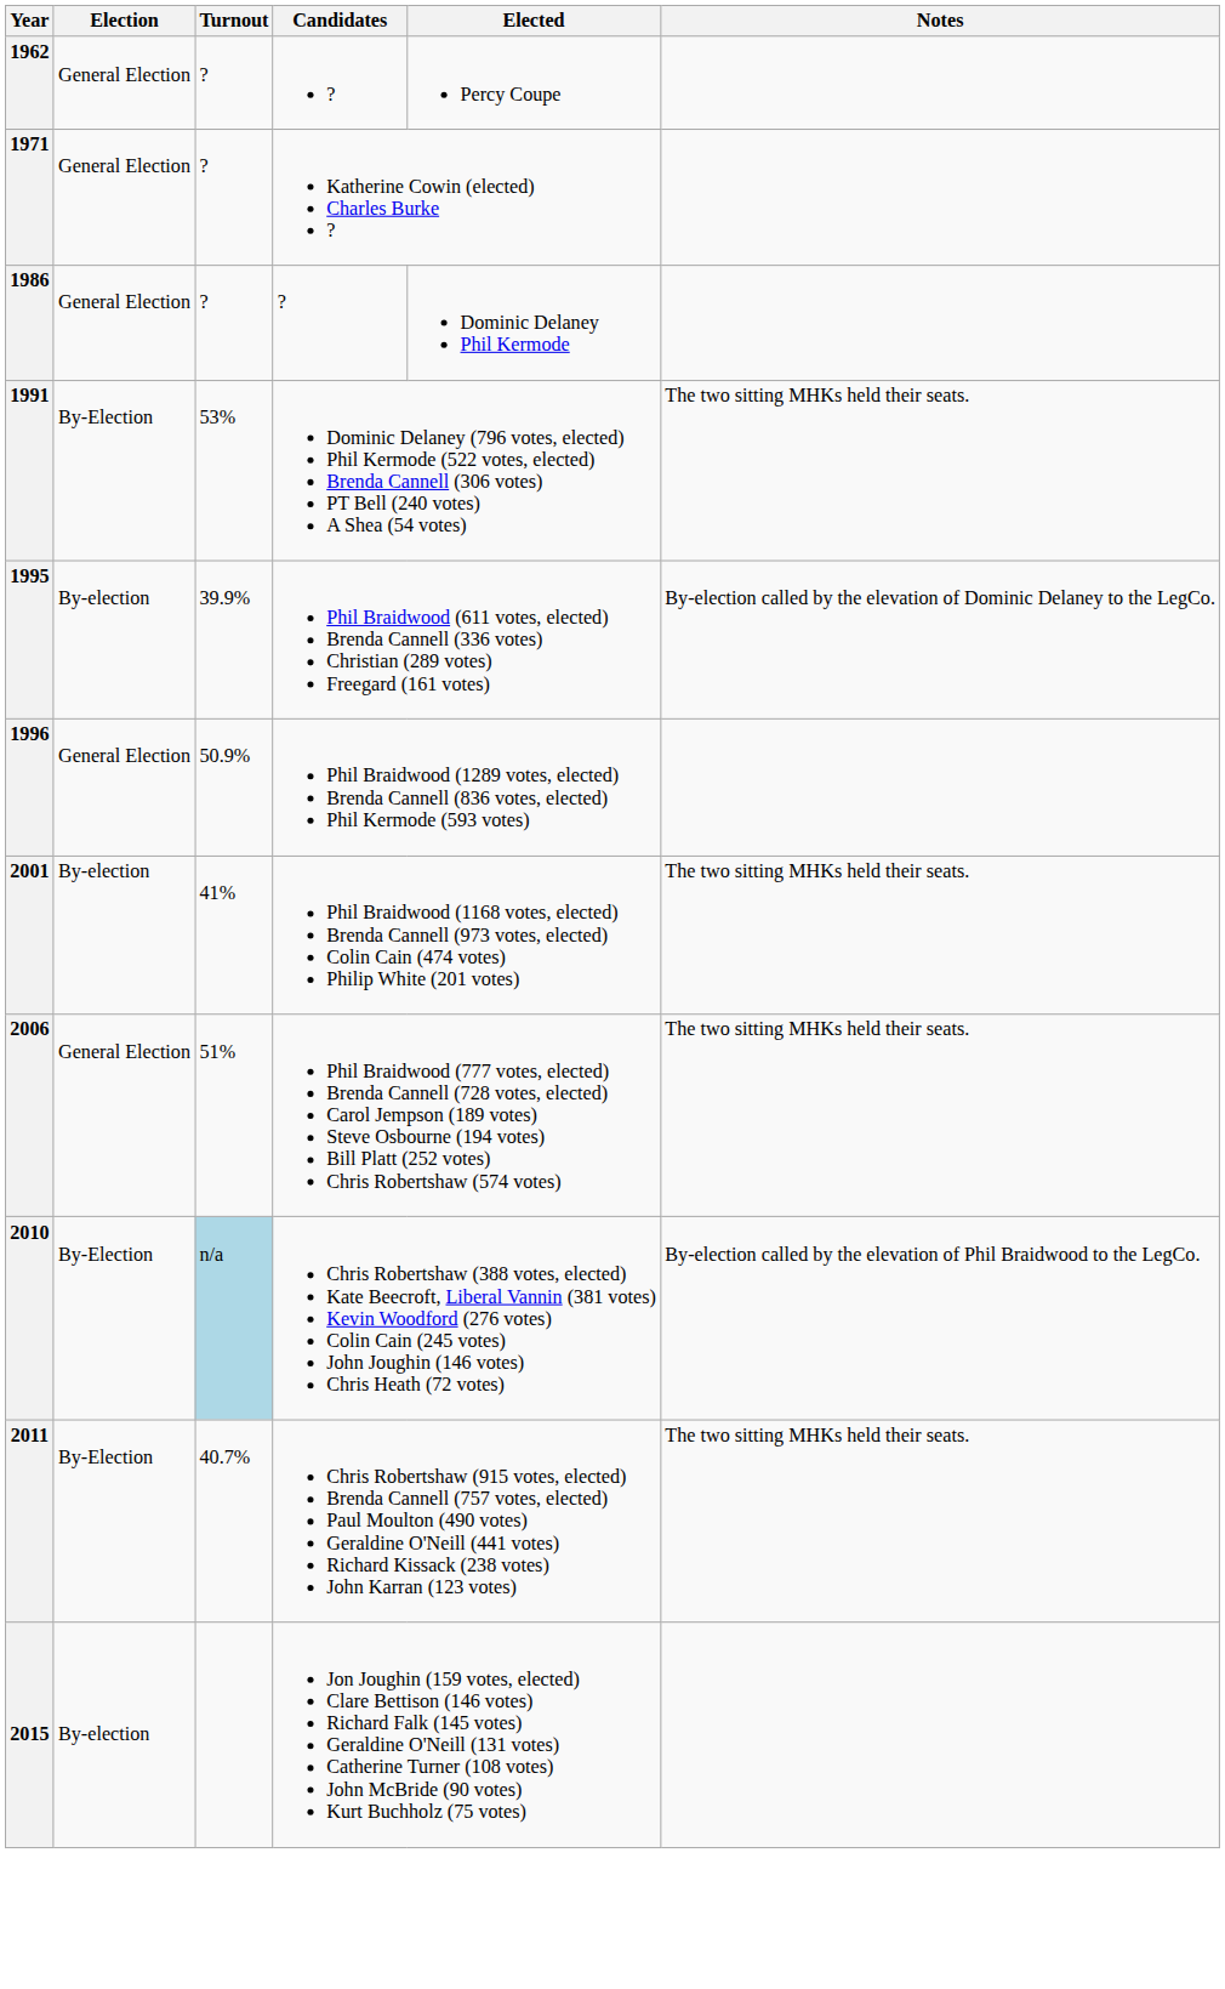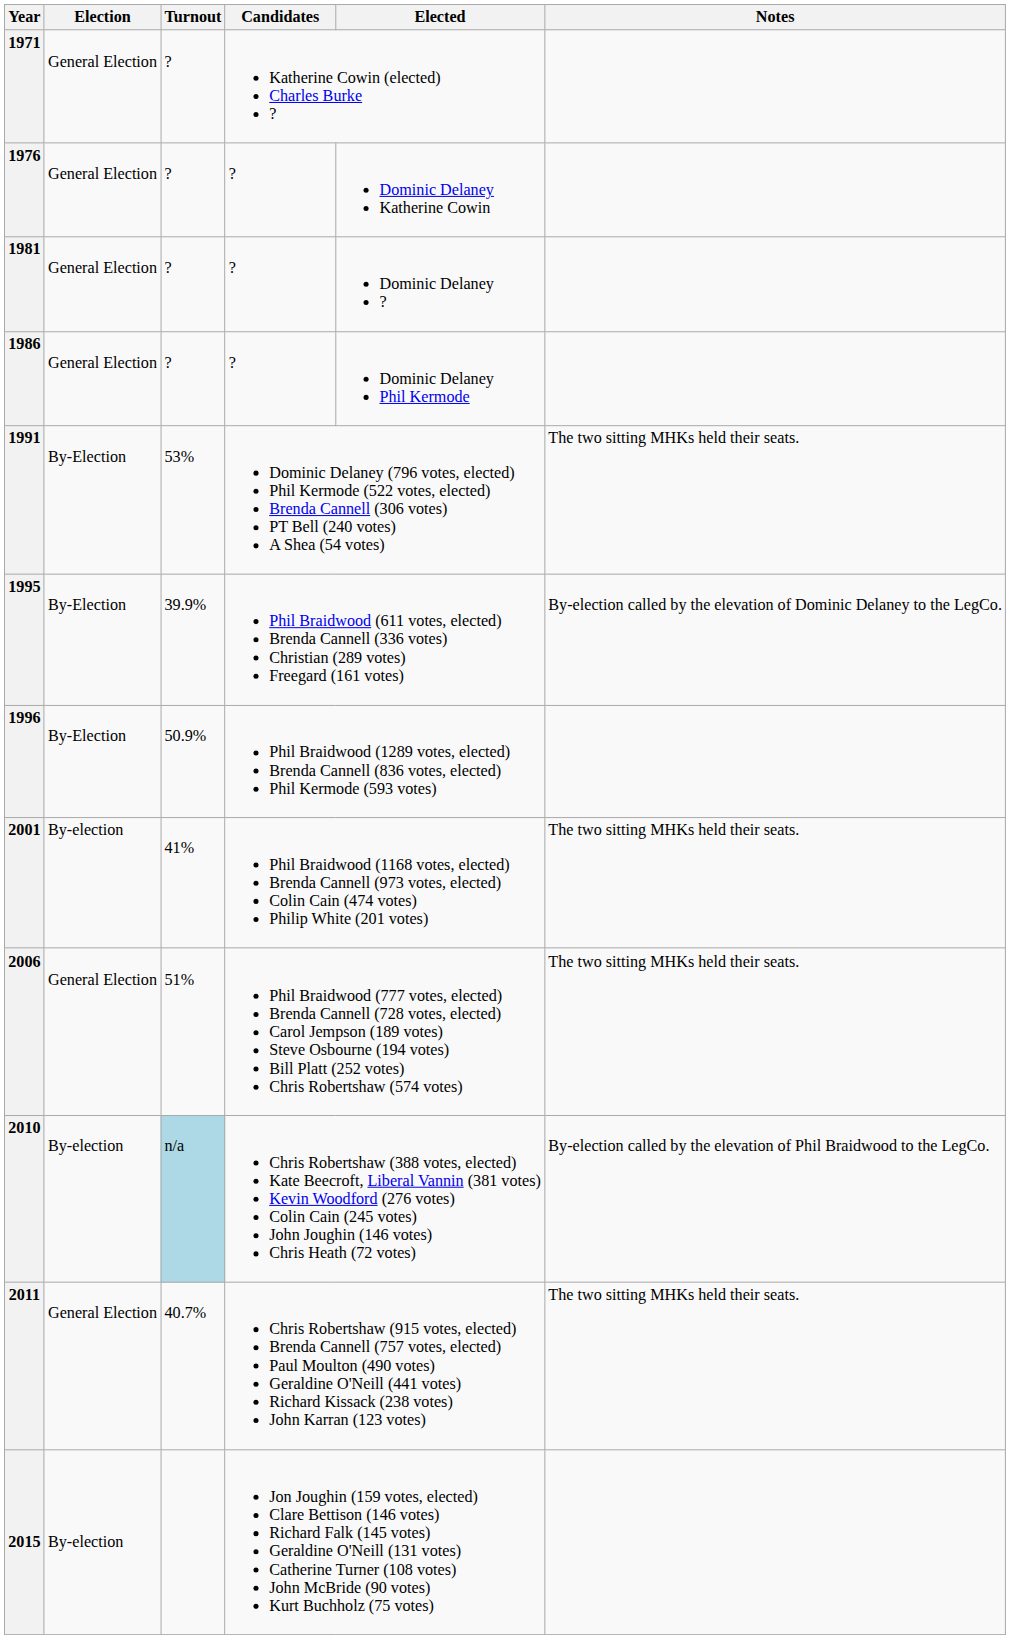- row: 1962 | General Election | ? | ? | Percy Coupe
+ row: 1976 | General Election | ? | ? | Dominic Delaney Katherine Cowin
+ row: 1981 | General Election | ? | ? | Dominic Delaney ?
1995 | Election: By-election -> By-Election
1996 | Election: General Election -> By-Election
2010 | Election: By-Election -> By-election
2011 | Election: By-Election -> General Election
